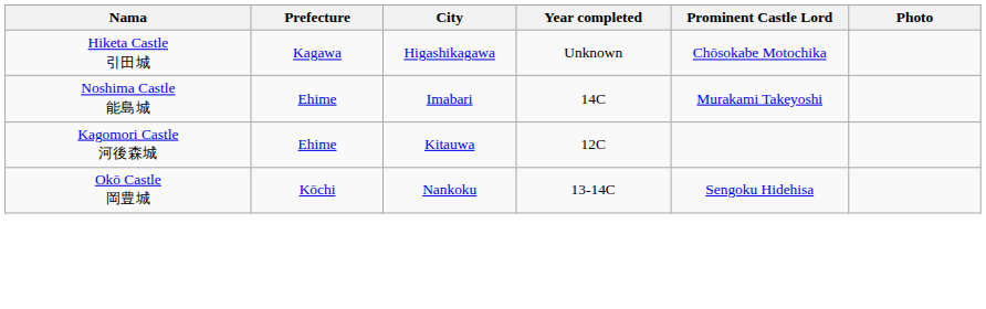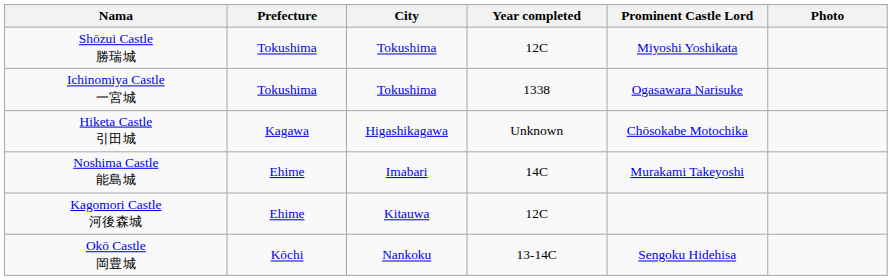+ row: Shōzui Castle 勝瑞城 | Tokushima | Tokushima | 12C | Miyoshi Yoshikata
+ row: Ichinomiya Castle 一宮城 | Tokushima | Tokushima | 1338 | Ogasawara Narisuke
